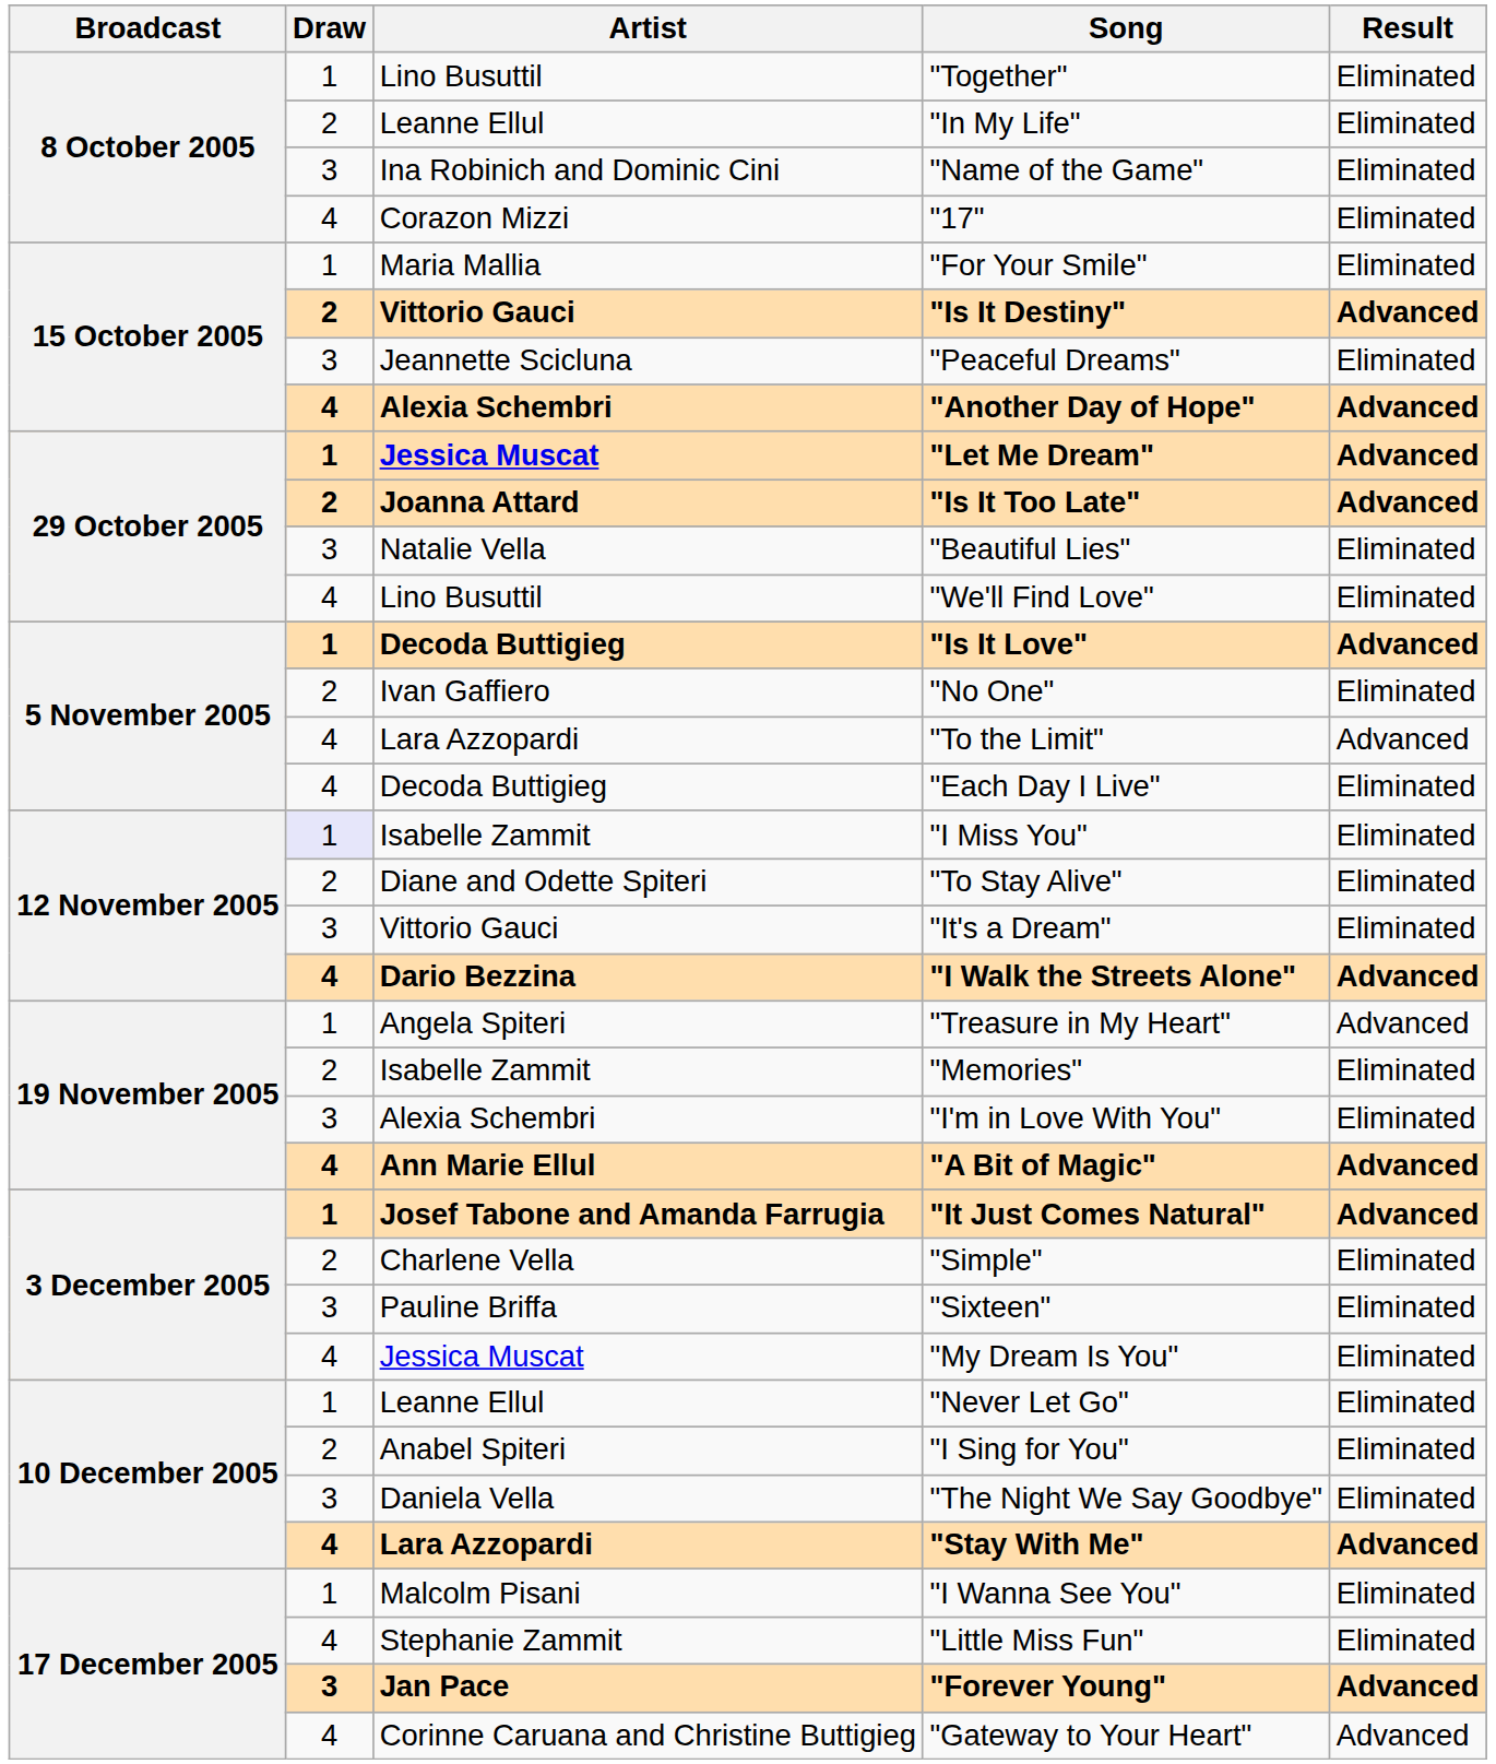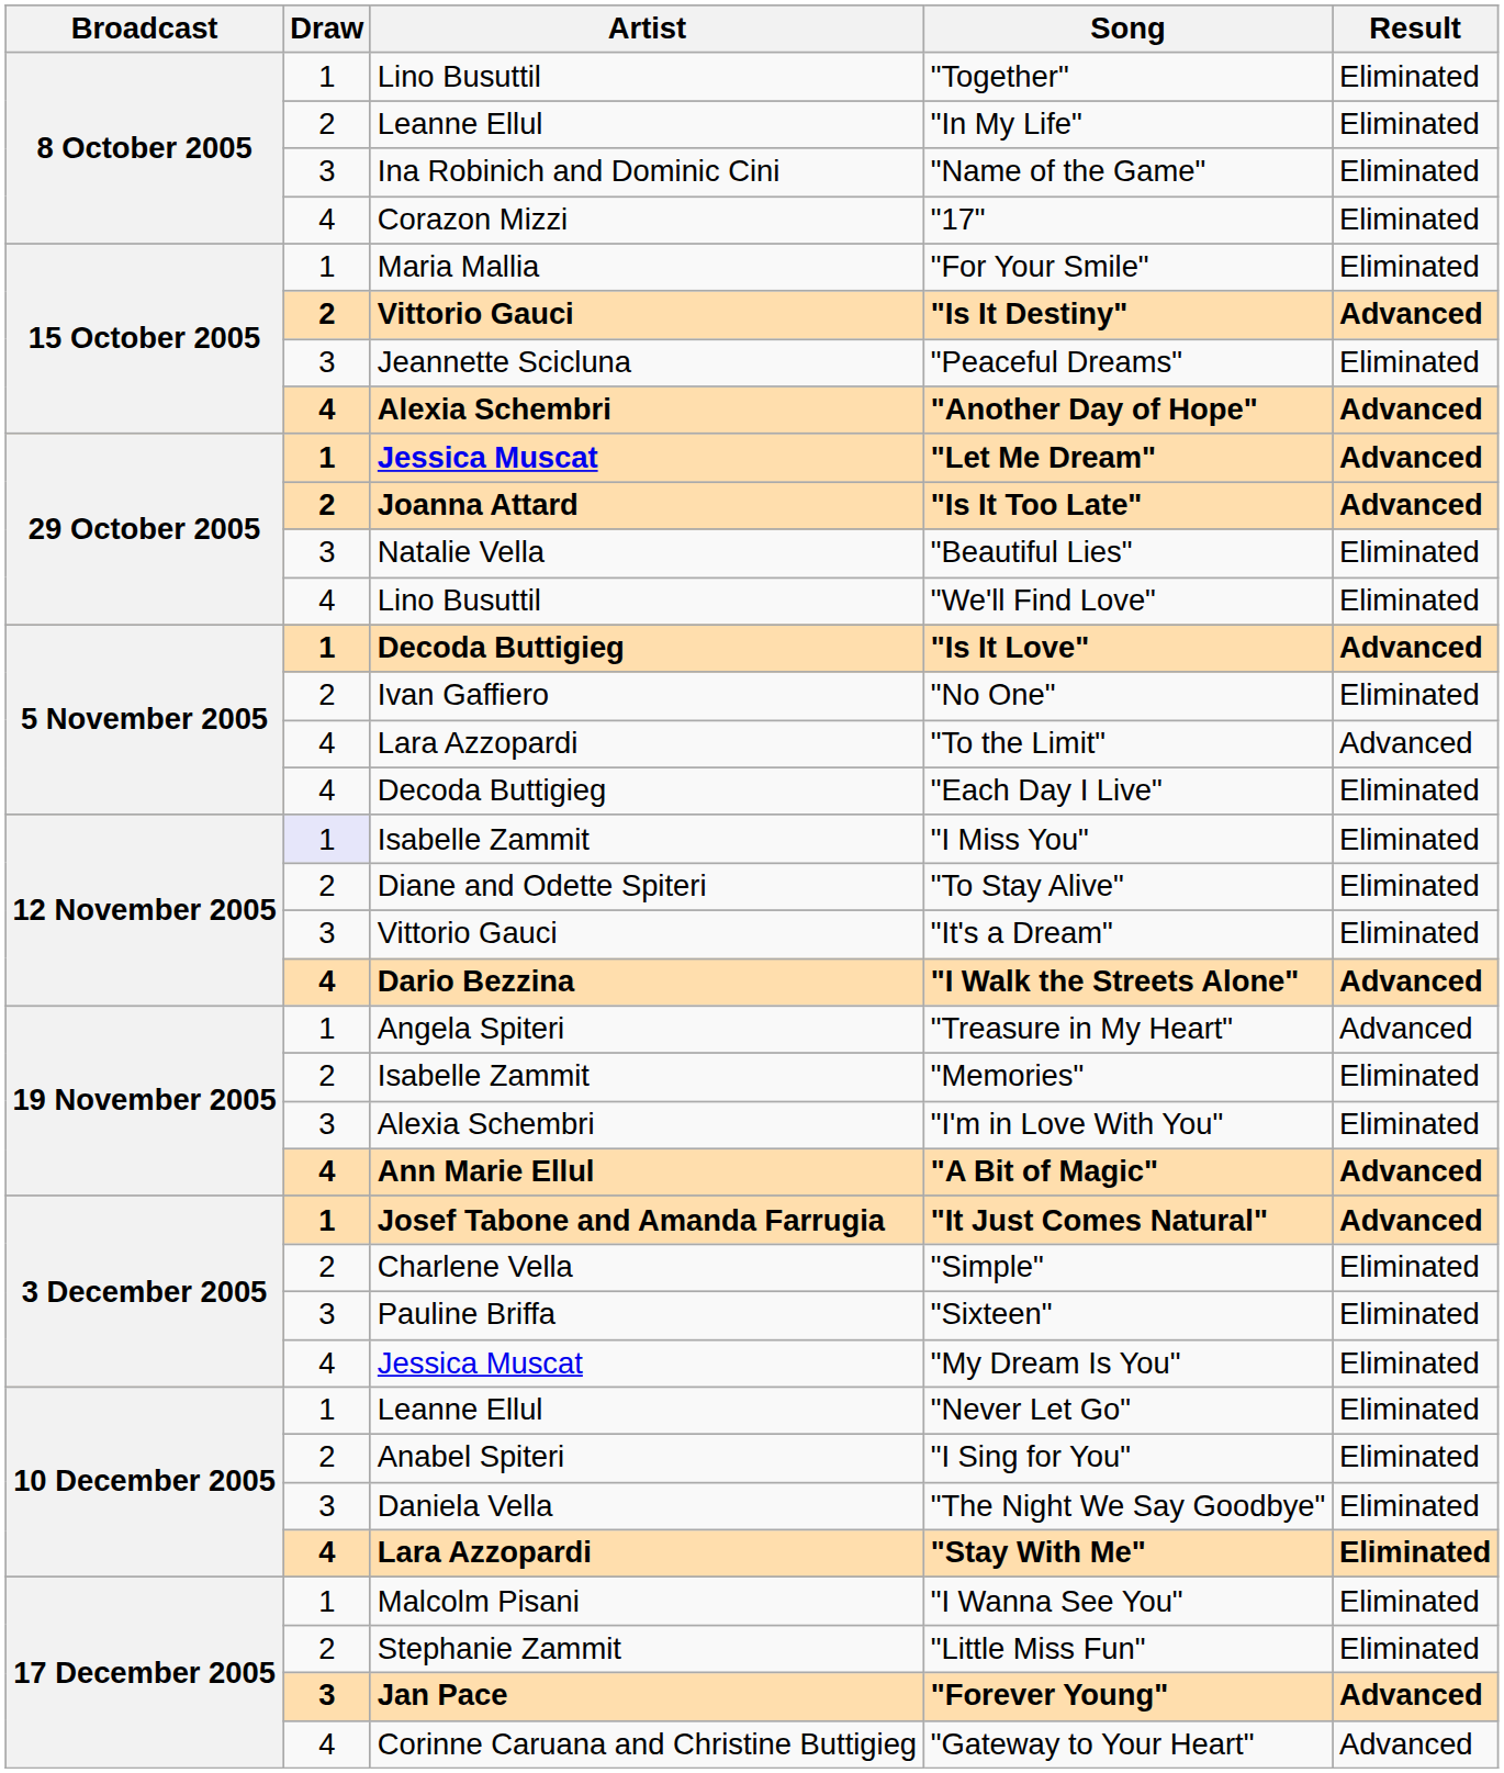"Stay With Me" | Result: Advanced -> Eliminated
"Little Miss Fun" | Draw: 4 -> 2
